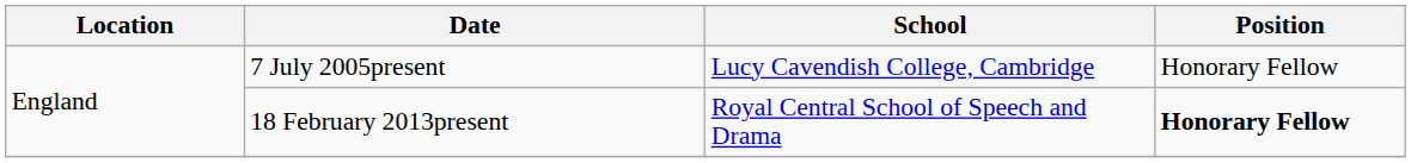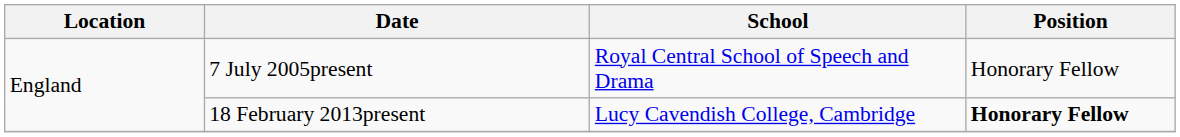7 July 2005present | School: Lucy Cavendish College, Cambridge -> Royal Central School of Speech and Drama
18 February 2013present | School: Royal Central School of Speech and Drama -> Lucy Cavendish College, Cambridge
